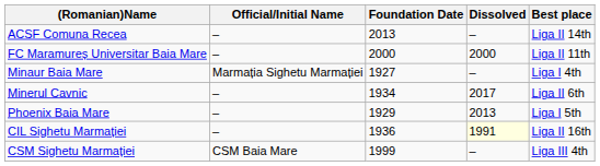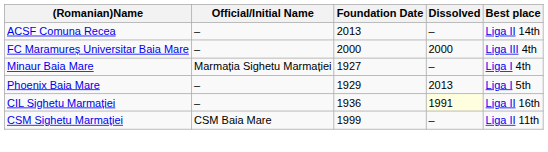FC Maramureș Universitar Baia Mare | Best place: Liga II 11th -> Liga III 4th
- row: Minerul Cavnic | – | 1934 | 2017 | Liga II 6th
CSM Sighetu Marmației | Best place: Liga III 4th -> Liga II 11th
